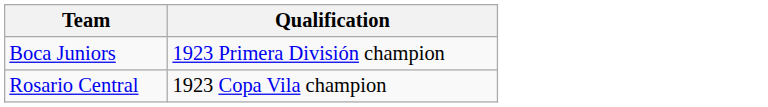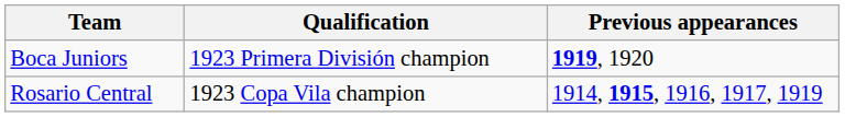+ column: Previous appearances | 1919, 1920 | 1914, 1915, 1916, 1917, 1919
